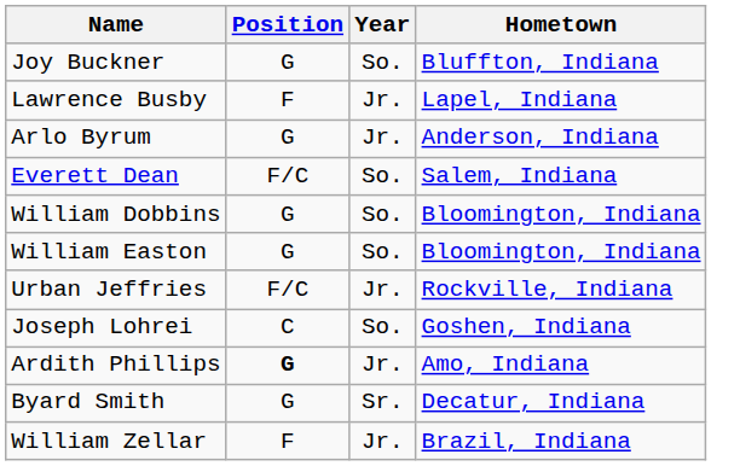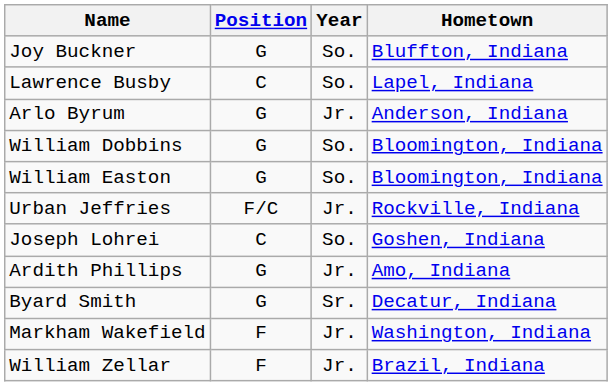Lawrence Busby | Position: F -> C
Lawrence Busby | Year: Jr. -> So.
- row: Everett Dean | F/C | So. | Salem, Indiana
Ardith Phillips | Position: bold -> normal
+ row: Markham Wakefield | F | Jr. | Washington, Indiana
